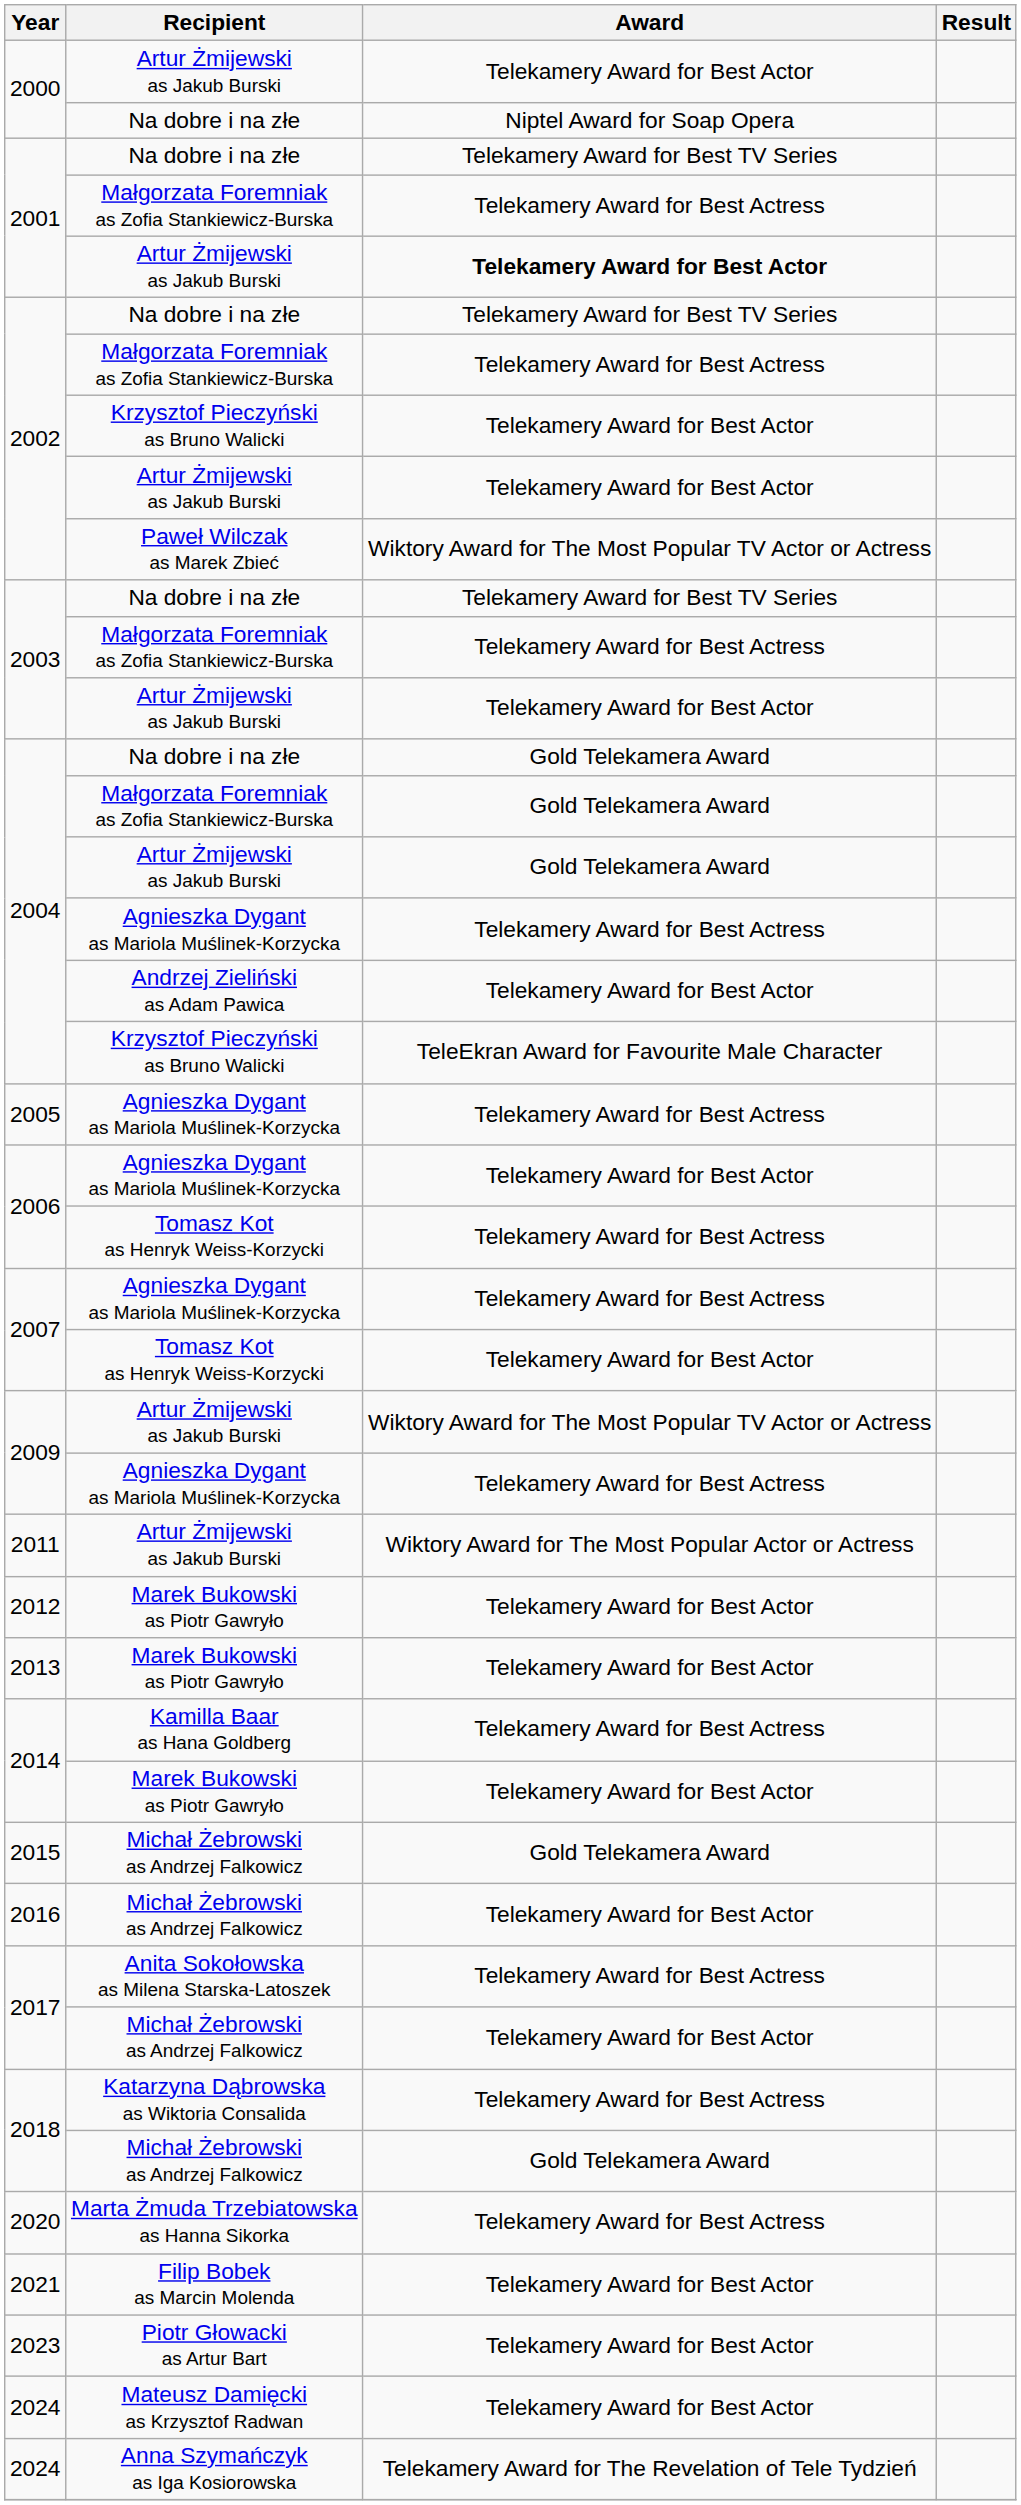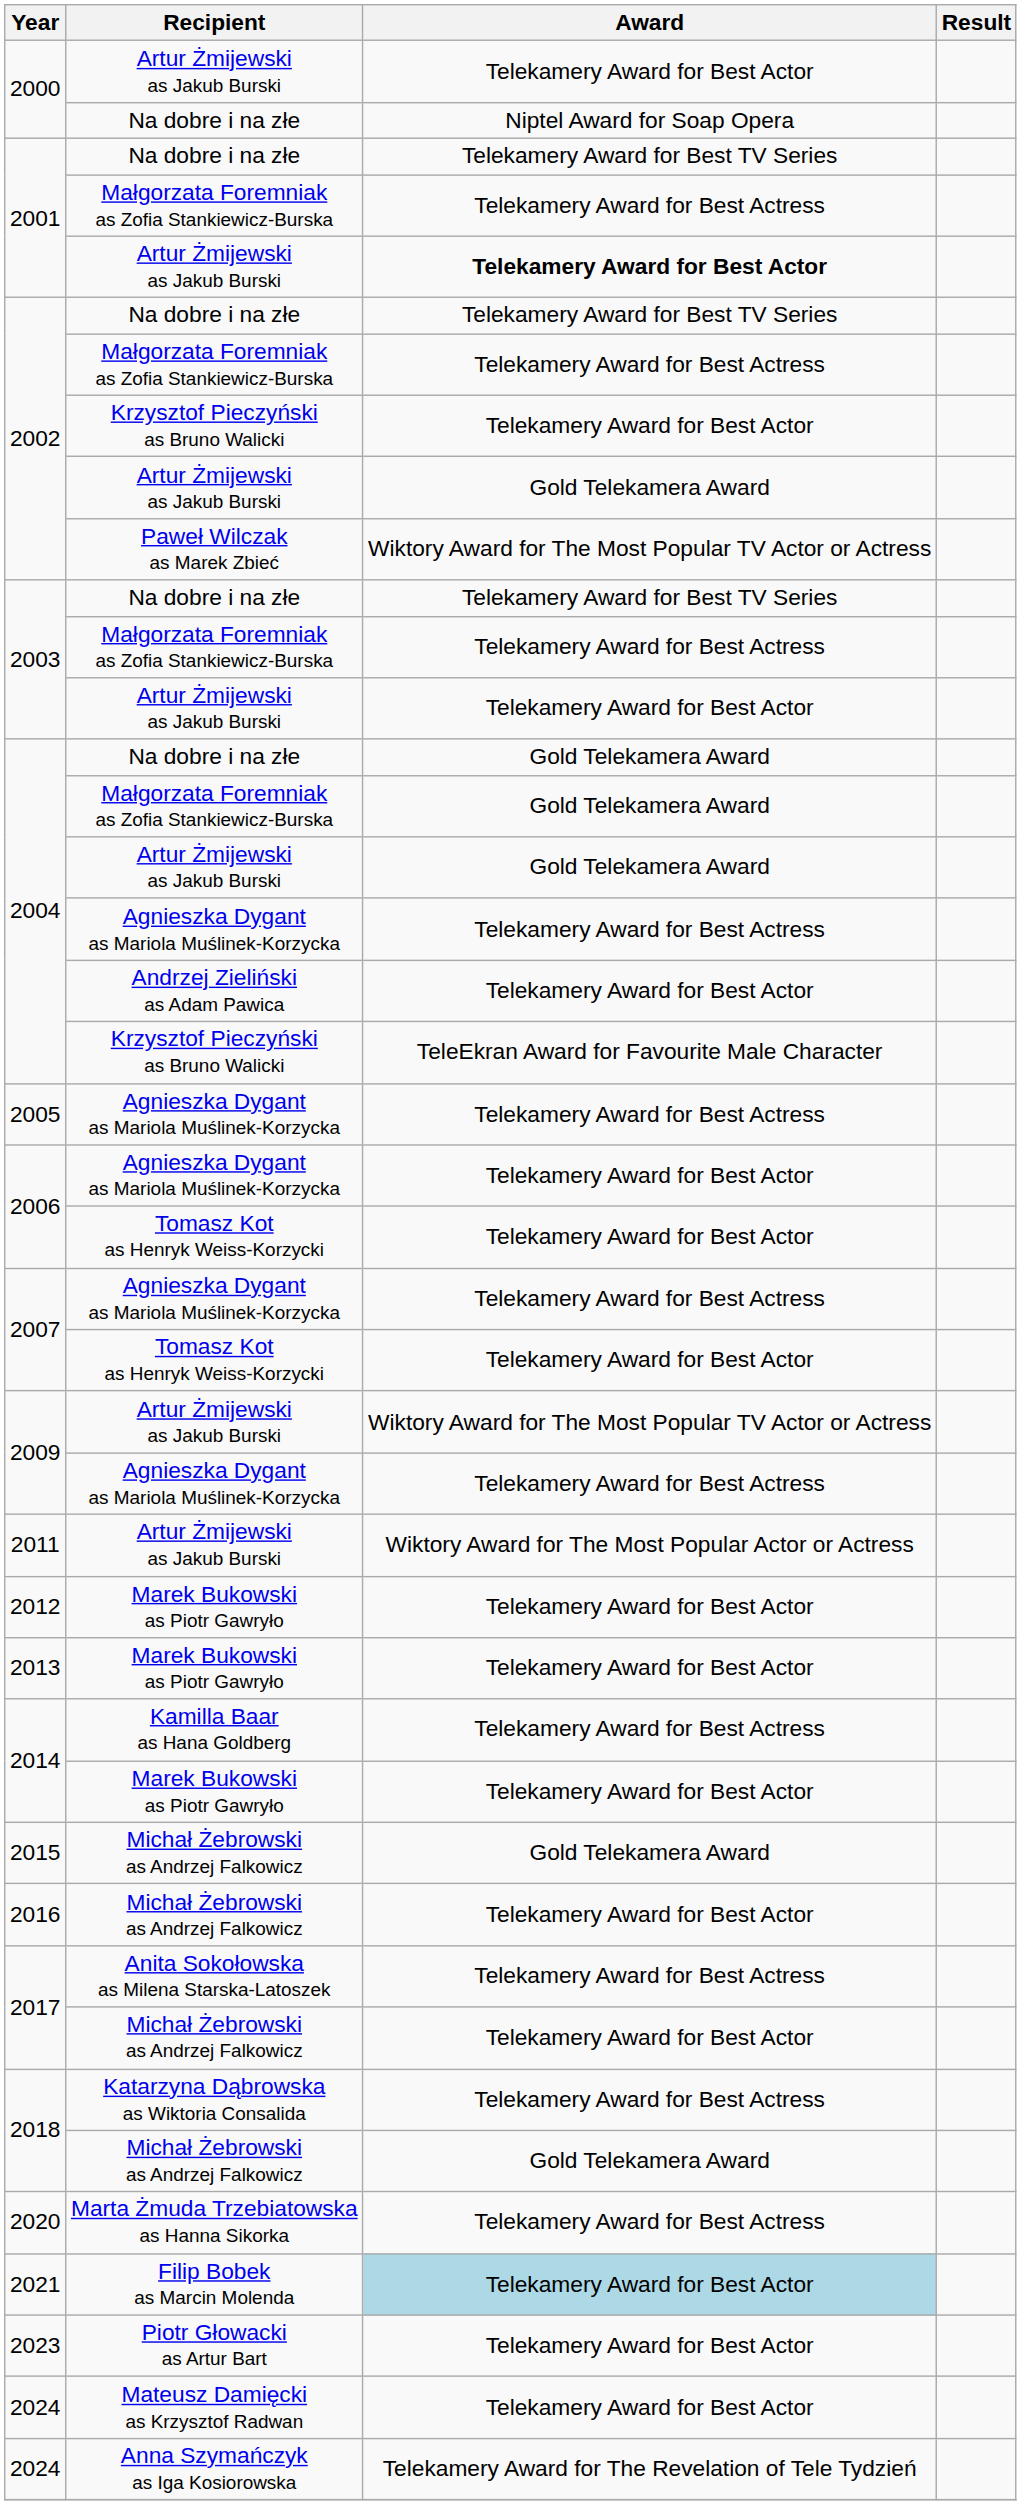2002 / Artur Żmijewski as Jakub Burski | Award: Telekamery Award for Best Actor -> Gold Telekamera Award
2006 / Tomasz Kot as Henryk Weiss-Korzycki | Award: Telekamery Award for Best Actress -> Telekamery Award for Best Actor
2021 | Award: no background -> lightblue background
